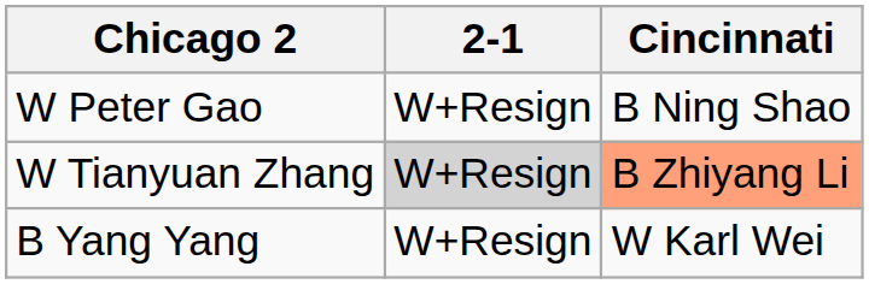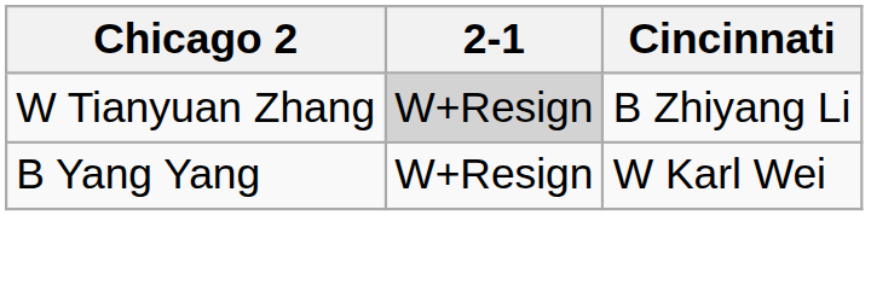- row: W Peter Gao | W+Resign | B Ning Shao
W Tianyuan Zhang | Cincinnati: lightsalmon background -> no background
